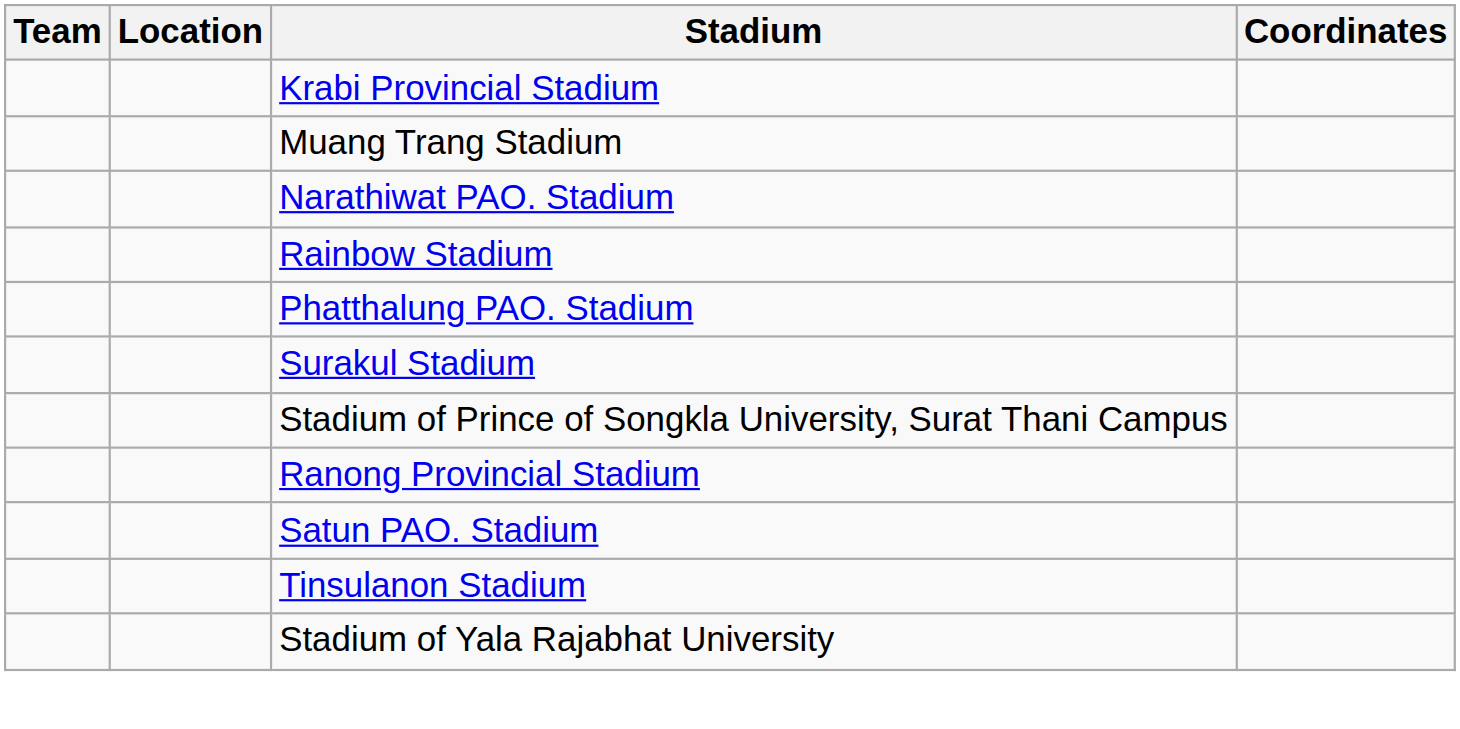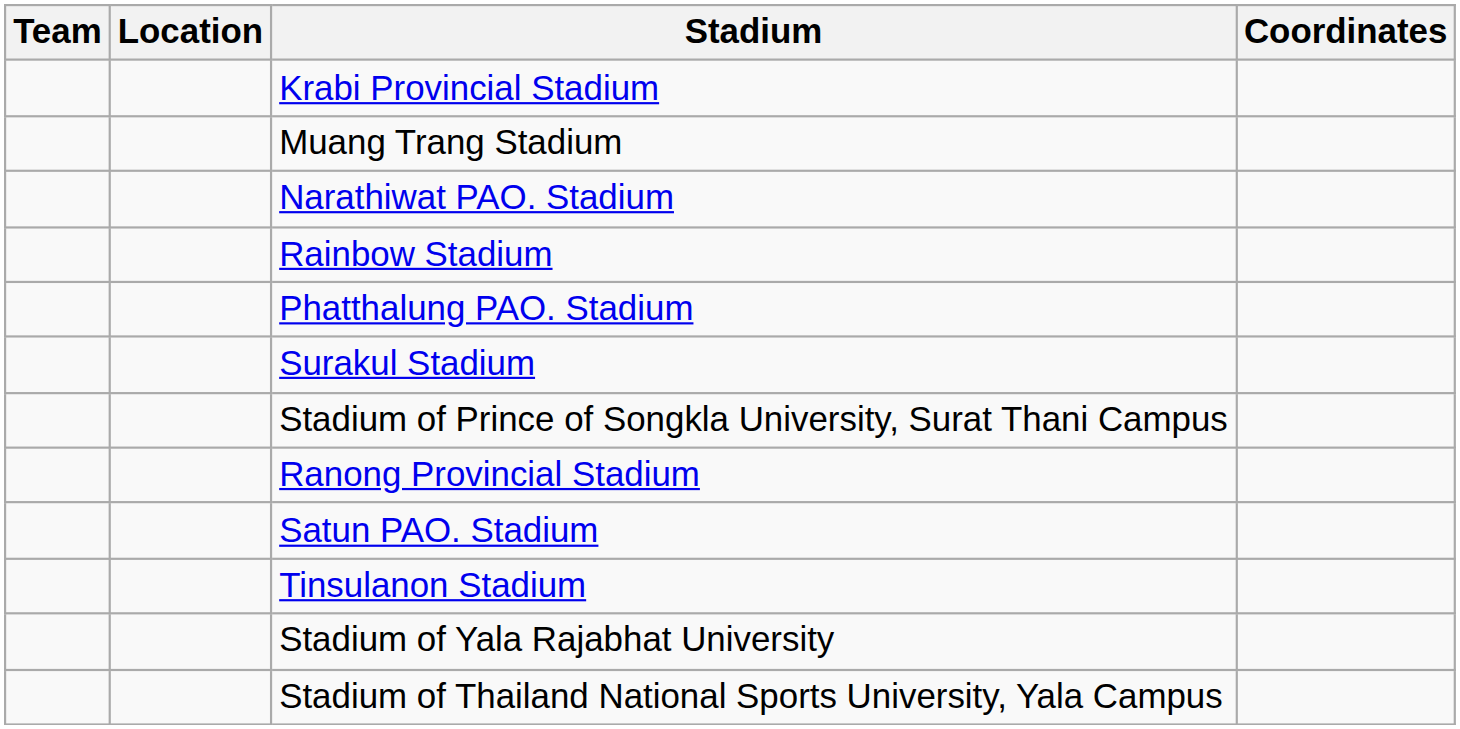+ row: Stadium of Thailand National Sports University, Yala Campus
